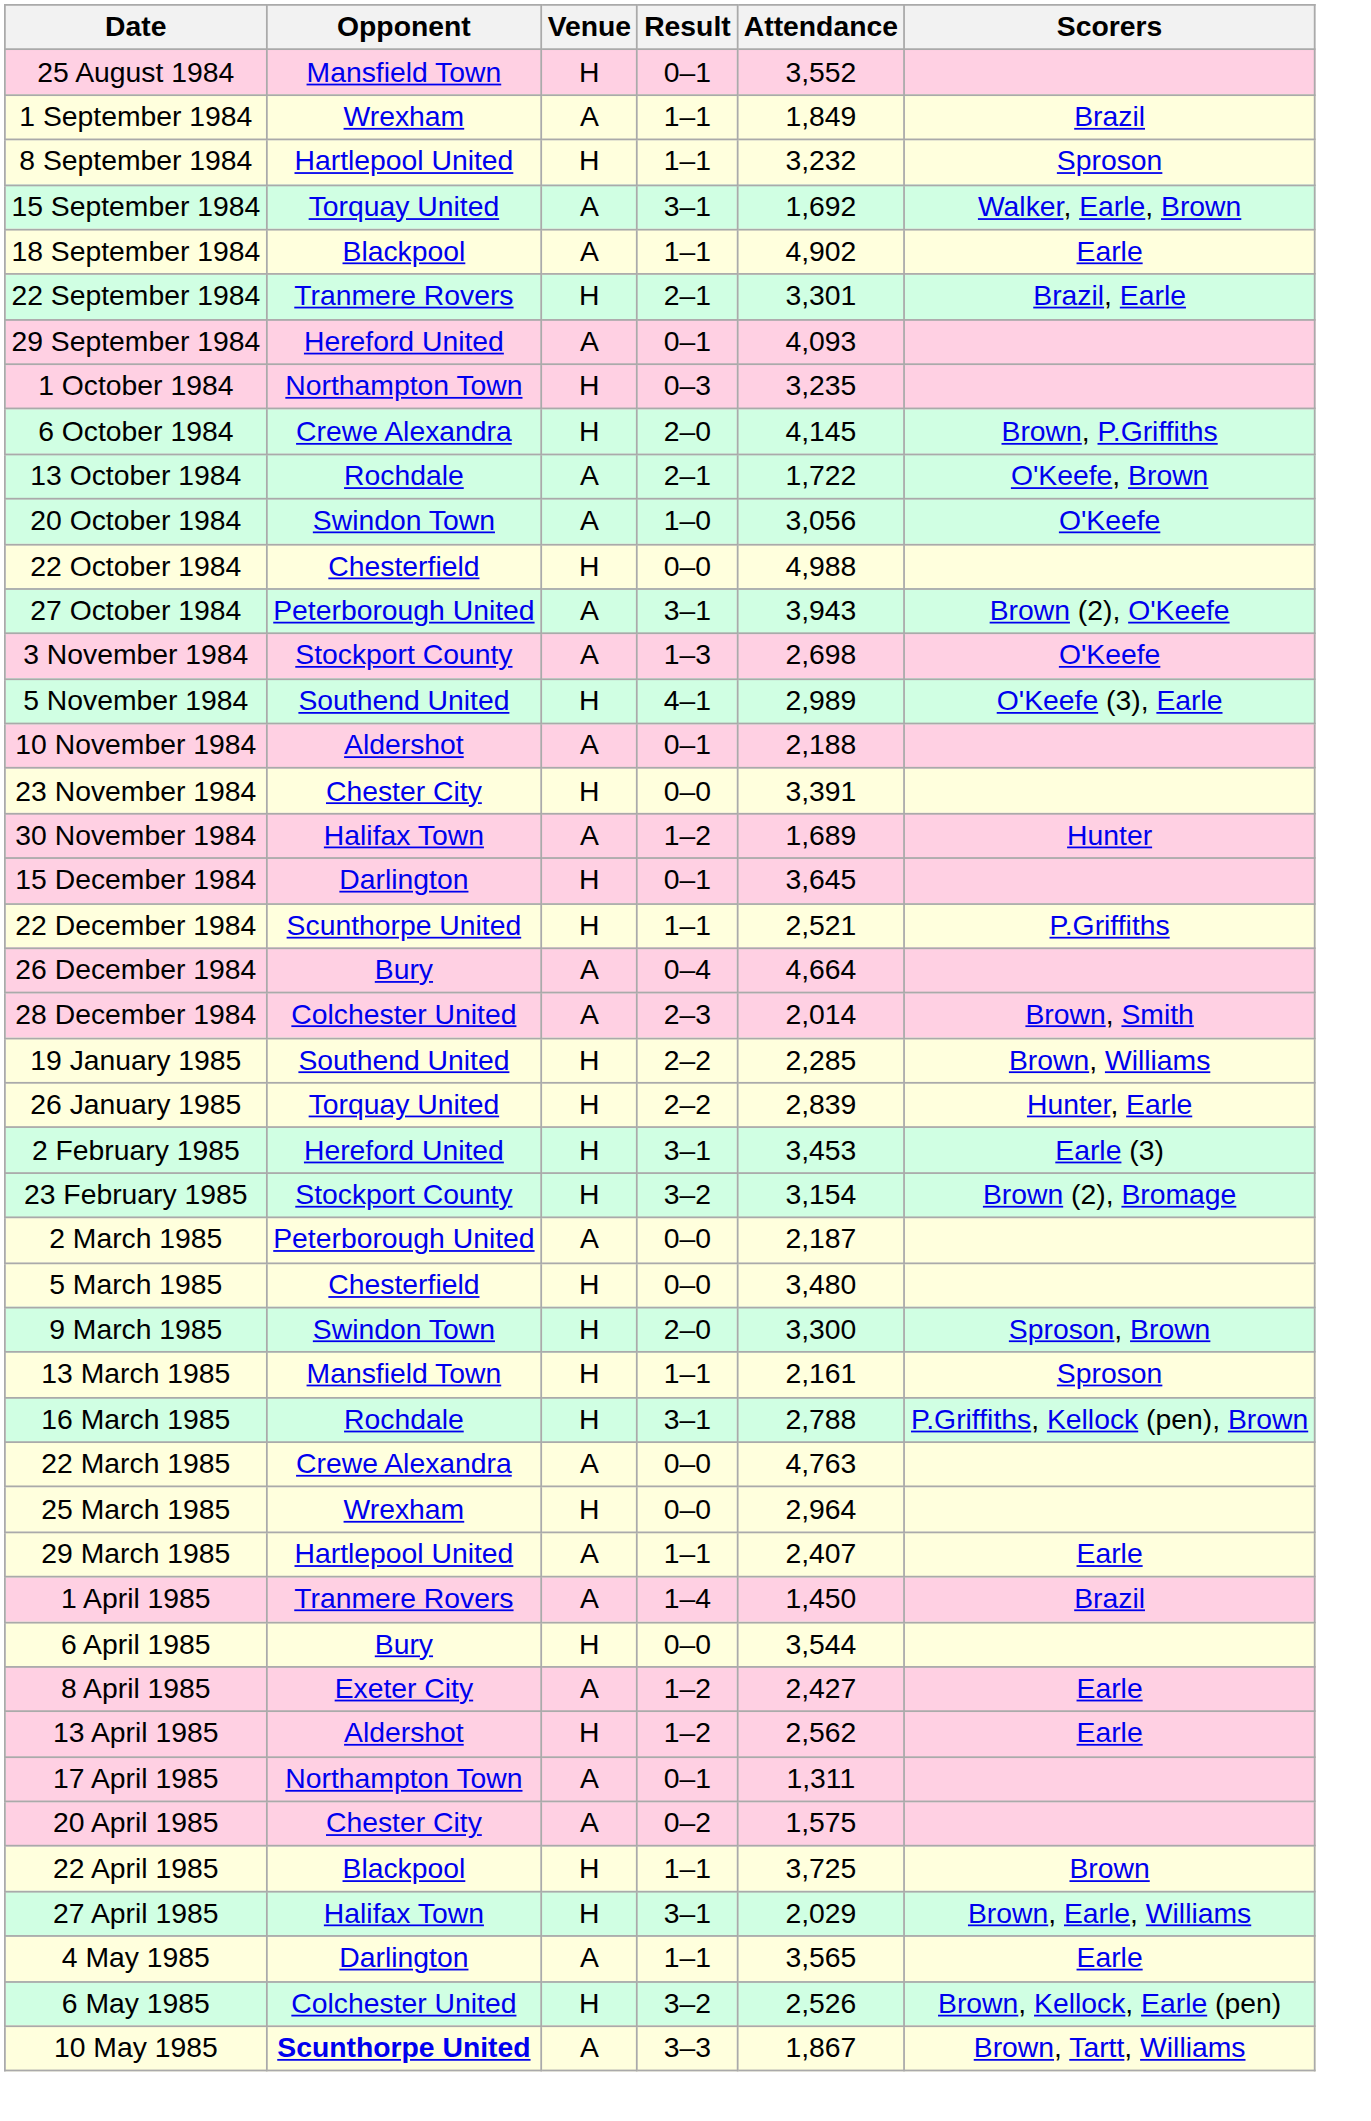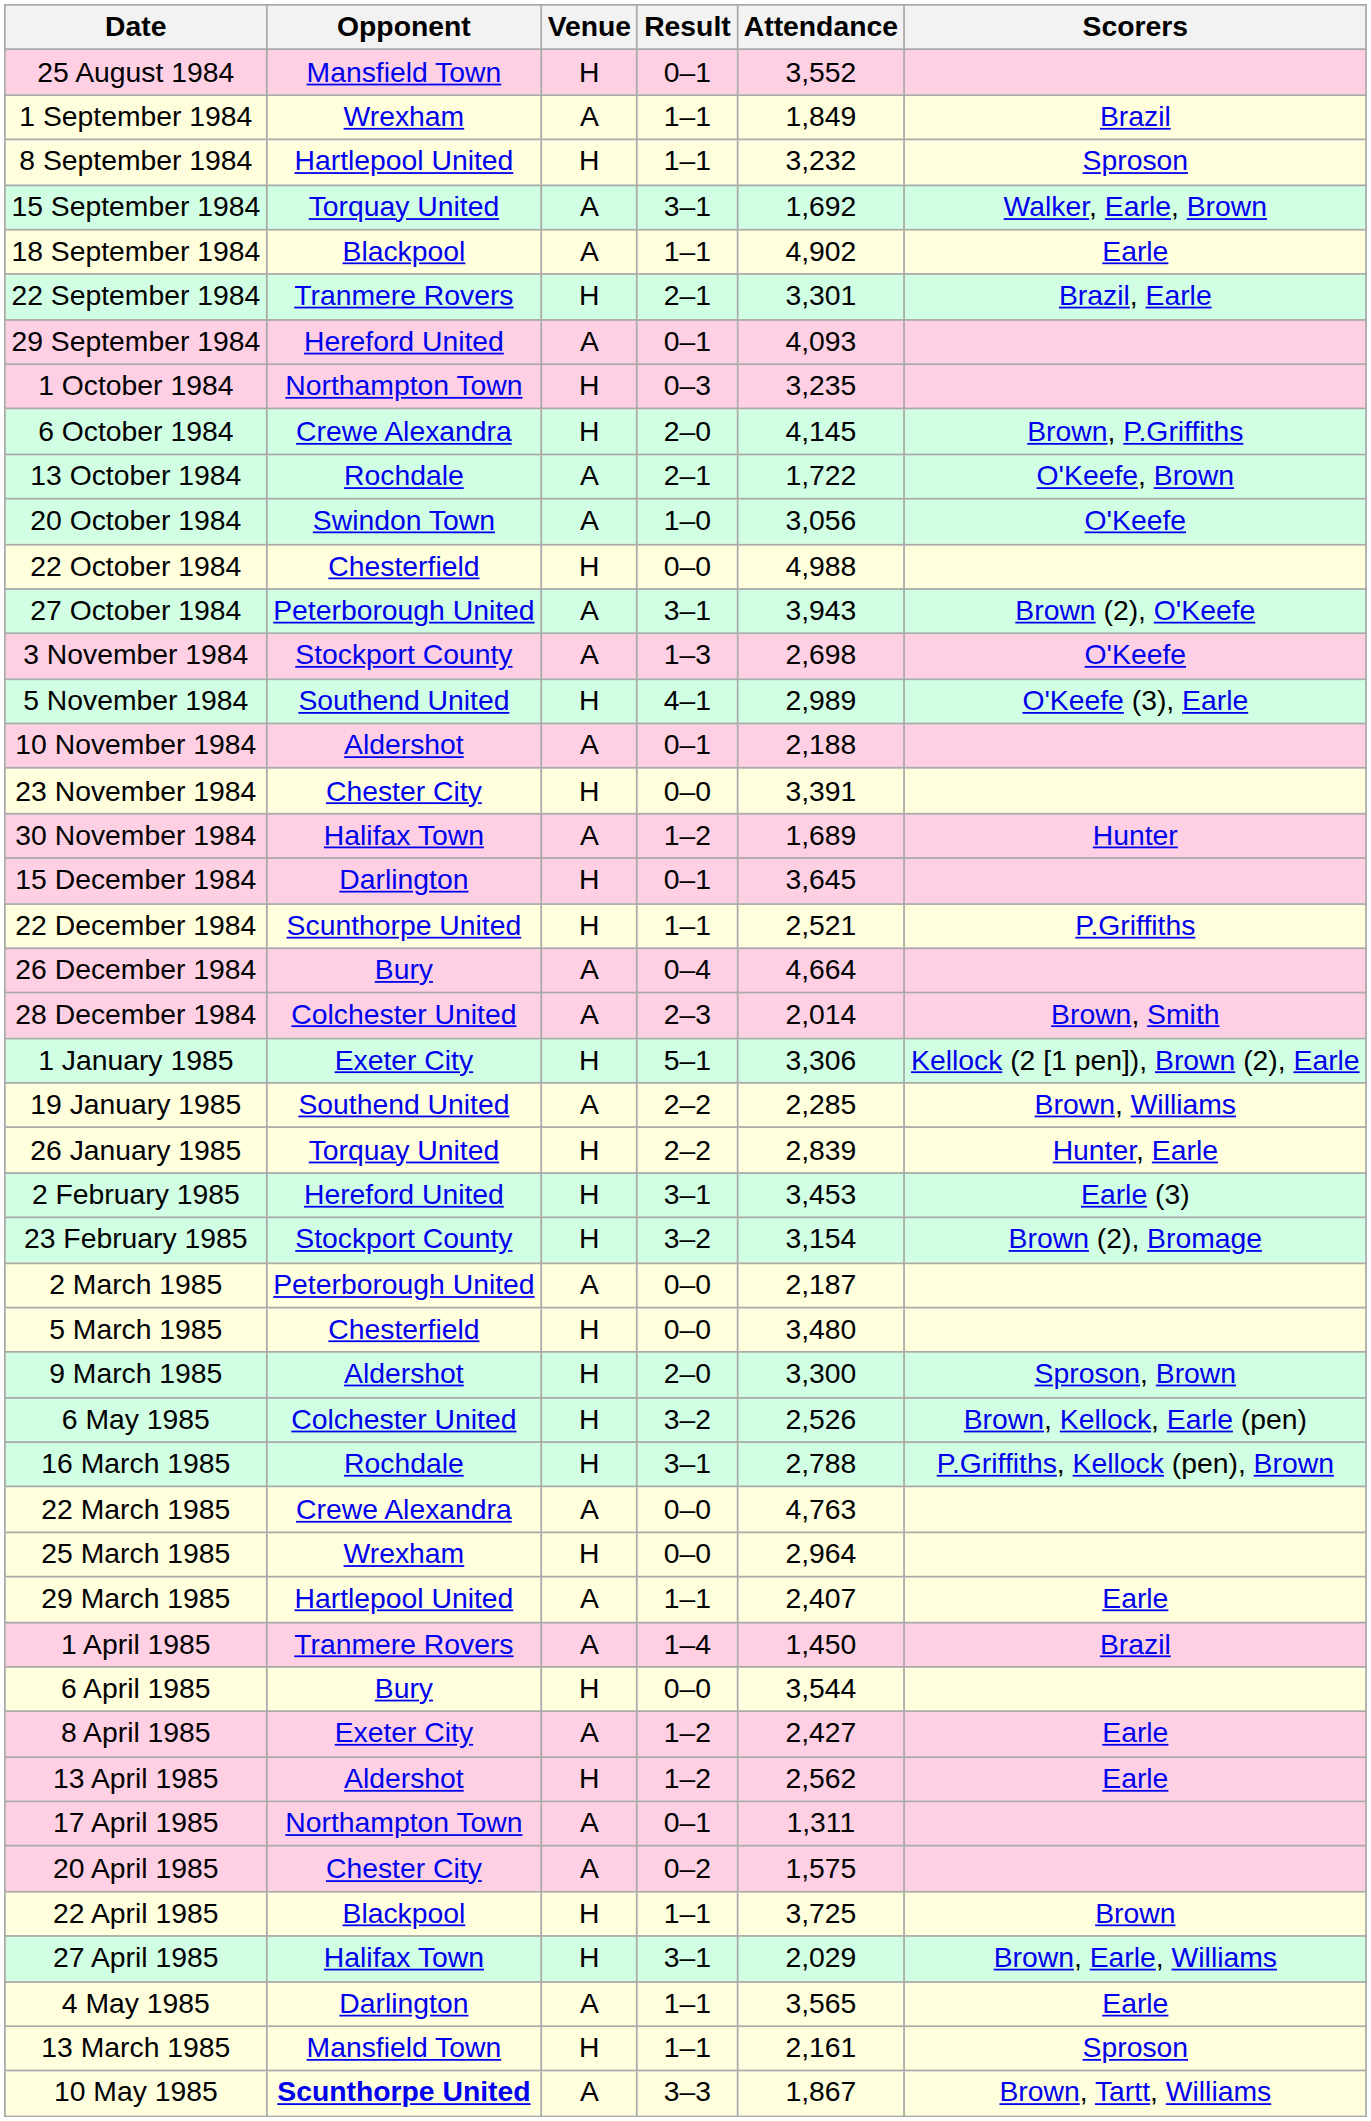+ row: 1 January 1985 | Exeter City | H | 5–1 | 3,306 | Kellock (2 [1 pen]), Brown (2), Earle
19 January 1985 | Venue: H -> A
9 March 1985 | Opponent: Swindon Town -> Aldershot
rows swapped: 13 March 1985 <-> 6 May 1985
